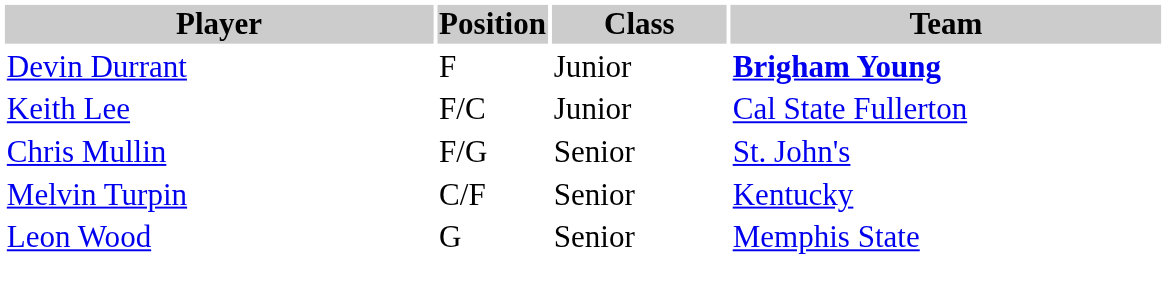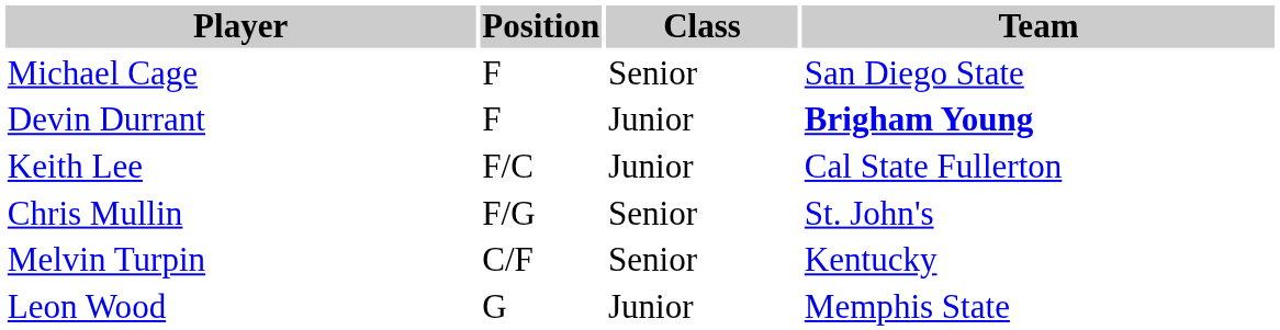+ row: Michael Cage | F | Senior | San Diego State
Leon Wood | Class: Senior -> Junior
